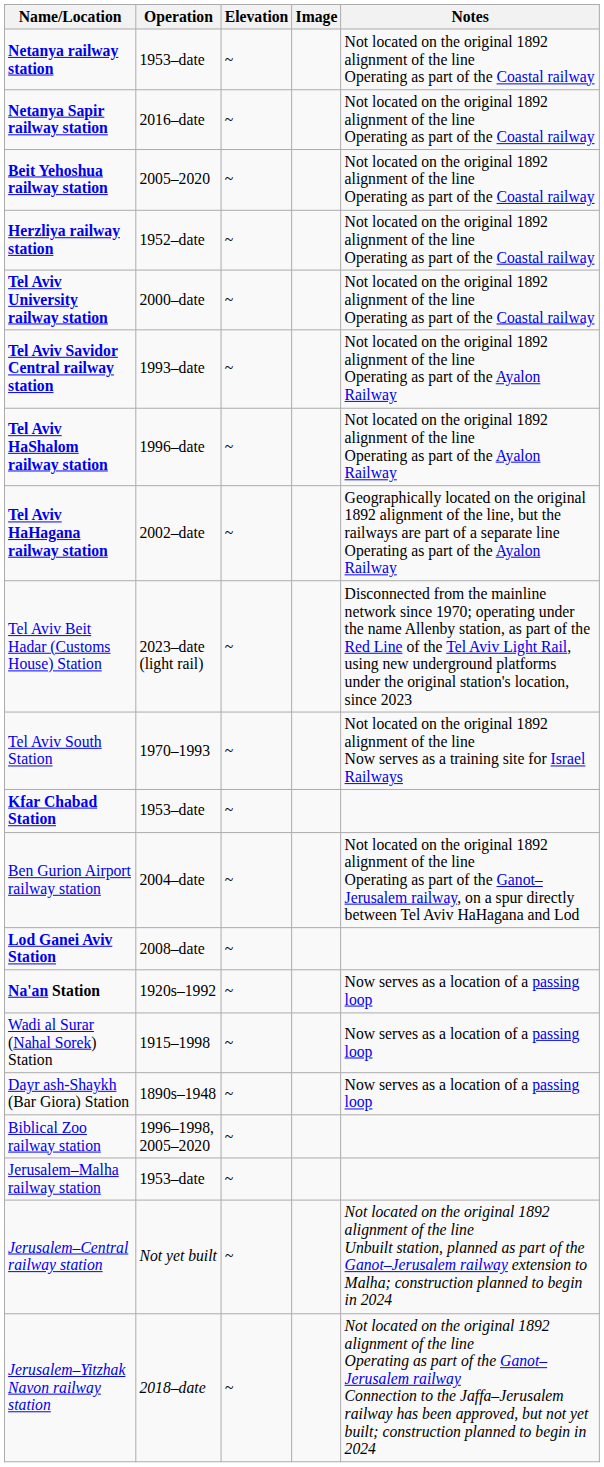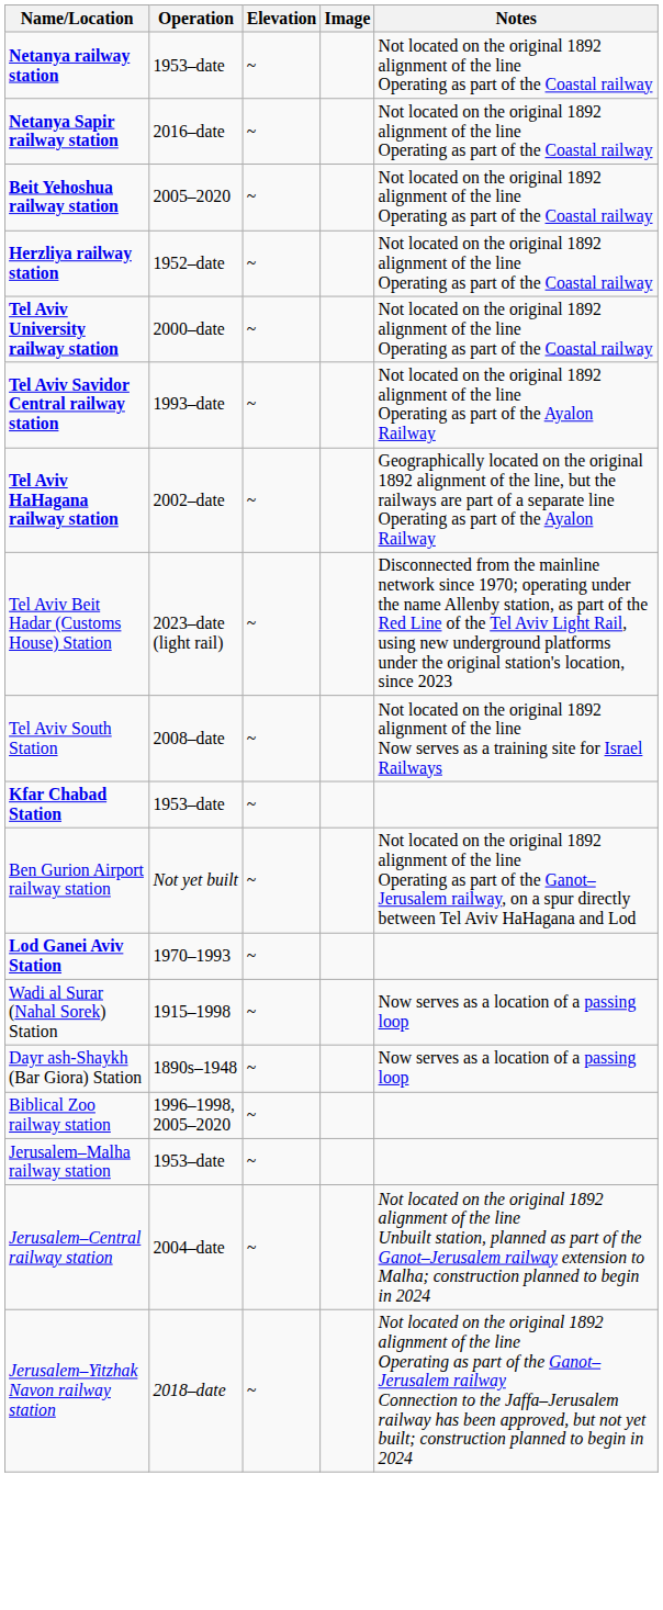- row: Tel Aviv HaShalom railway station | 1996–date | ~ | Not located on the original 1892 alignment of the line Operating as part of the Ayalon Railway
Tel Aviv South Station | Operation: 1970–1993 -> 2008–date
Ben Gurion Airport railway station | Operation: 2004–date -> Not yet built
Lod Ganei Aviv Station | Operation: 2008–date -> 1970–1993
- row: Na'an Station | 1920s–1992 | ~ | Now serves as a location of a passing loop
Jerusalem–Central railway station | Operation: Not yet built -> 2004–date
